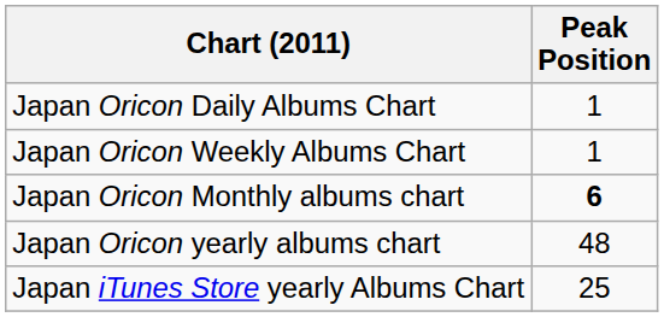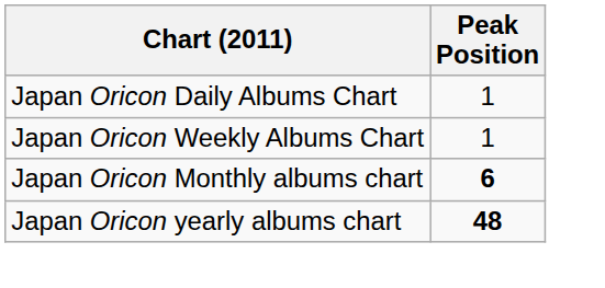Japan Oricon yearly albums chart | Peak Position: normal -> bold
- row: Japan iTunes Store yearly Albums Chart | 25
